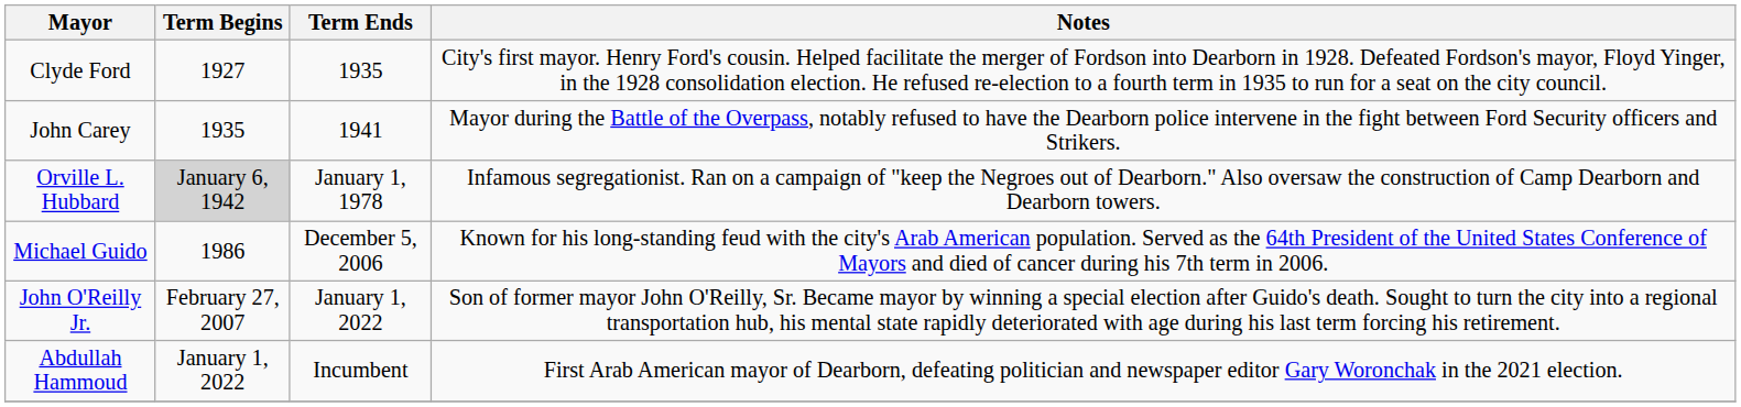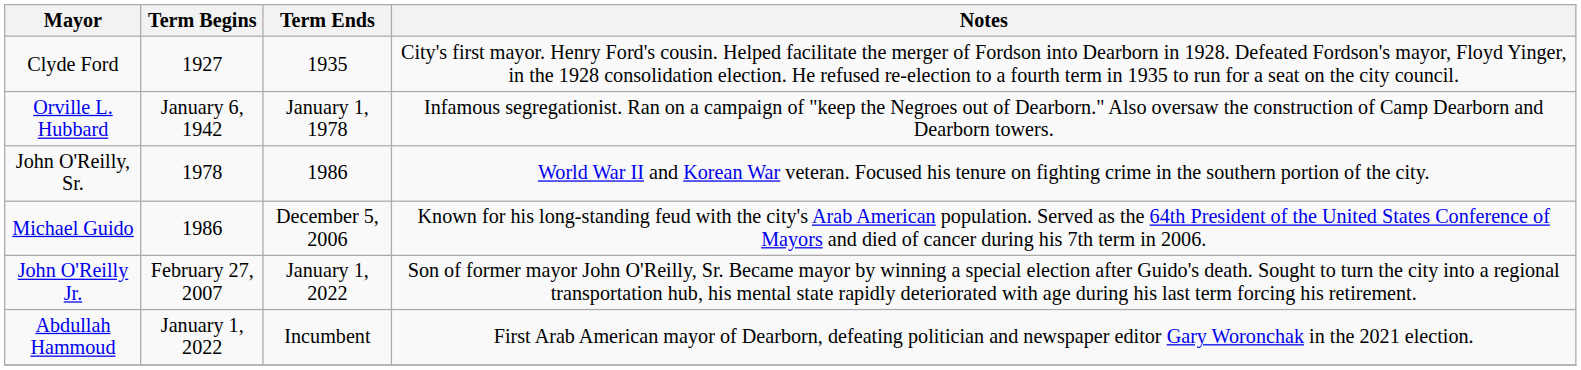- row: John Carey | 1935 | 1941 | Mayor during the Battle of the Overpass, notably refused to have the Dearborn police intervene in the fight between Ford Security officers and Strikers.
Orville L. Hubbard | Term Begins: lightgrey background -> no background
+ row: John O'Reilly, Sr. | 1978 | 1986 | World War II and Korean War veteran. Focused his tenure on fighting crime in the southern portion of the city.
